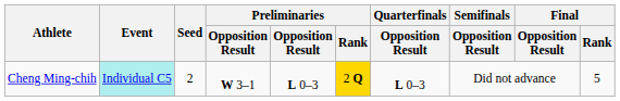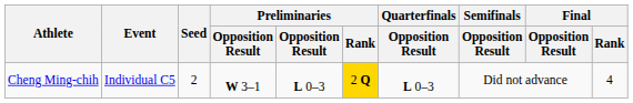Cheng Ming-chih | Event: paleturquoise background -> no background
Cheng Ming-chih | Final / Rank: 5 -> 4
